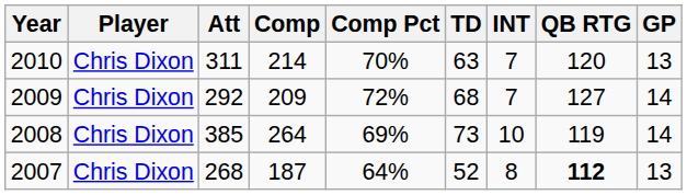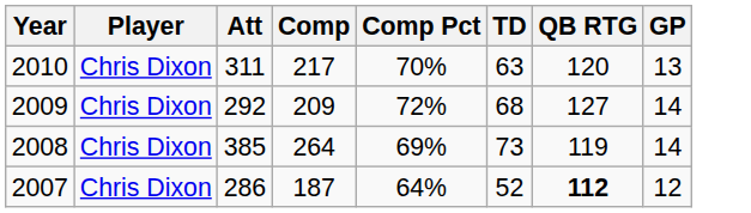- column: INT | 7 | 7 | 10 | 8
2010 | Comp: 214 -> 217
2007 | Att: 268 -> 286
2007 | GP: 13 -> 12
